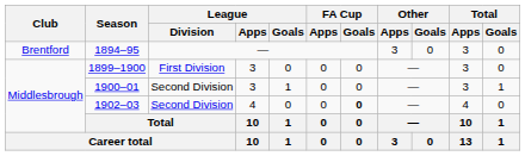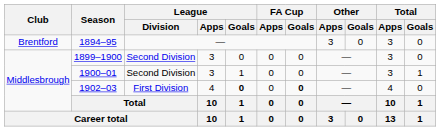1899–1900 | League / Division: First Division -> Second Division
1902–03 | League / Division: Second Division -> First Division
1902–03 | League / Goals: normal -> bold
